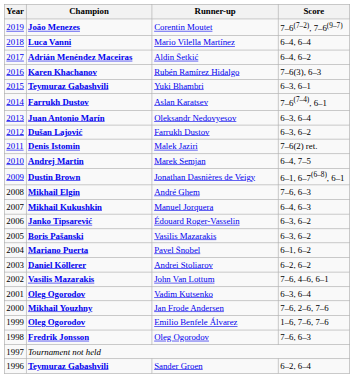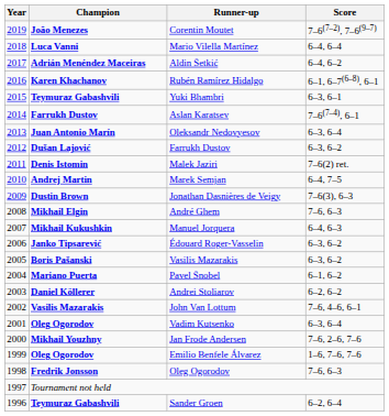Rubén Ramírez Hidalgo | Score: 7–6(3), 6–3 -> 6–1, 6–7(6–8), 6–1
Jonathan Dasnières de Veigy | Score: 6–1, 6–7(6–8), 6–1 -> 7–6(3), 6–3
